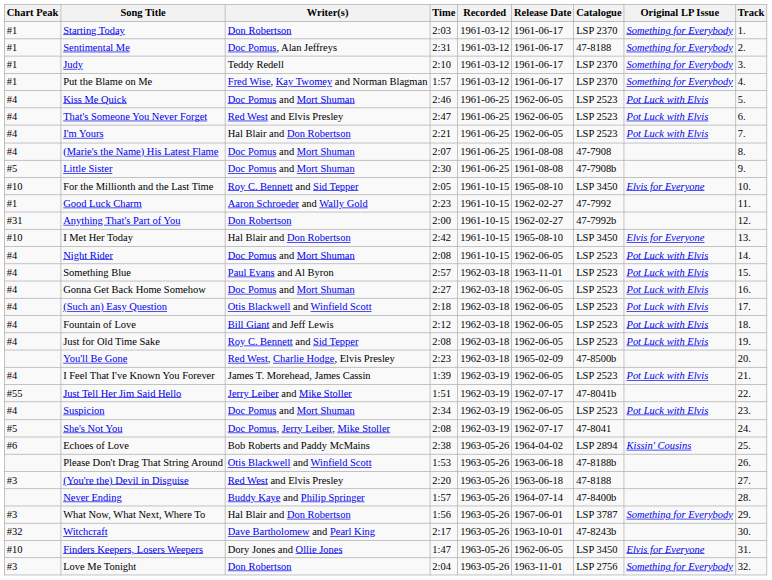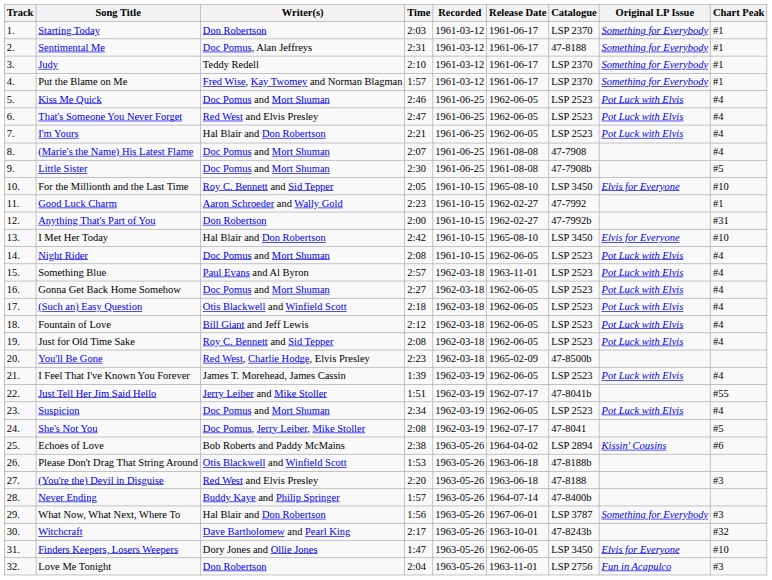columns swapped: Track <-> Chart Peak
Love Me Tonight | Original LP Issue: Something for Everybody -> Fun in Acapulco
